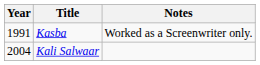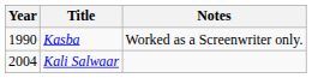Kasba | Year: 1991 -> 1990
